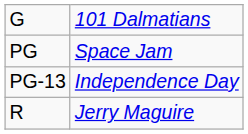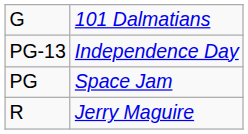rows swapped: PG <-> PG-13
